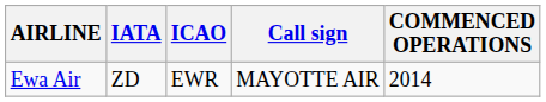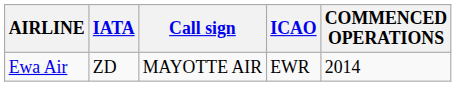columns swapped: ICAO <-> Call sign
